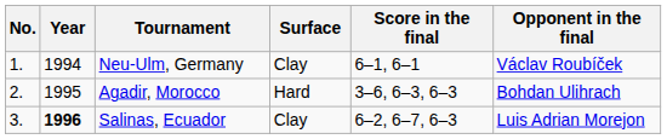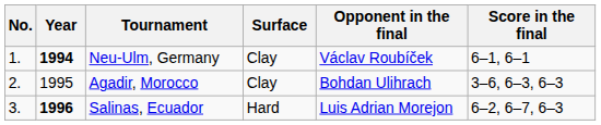columns swapped: Opponent in the final <-> Score in the final
Neu-Ulm, Germany | Year: normal -> bold
Agadir, Morocco | Surface: Hard -> Clay
Salinas, Ecuador | Surface: Clay -> Hard
